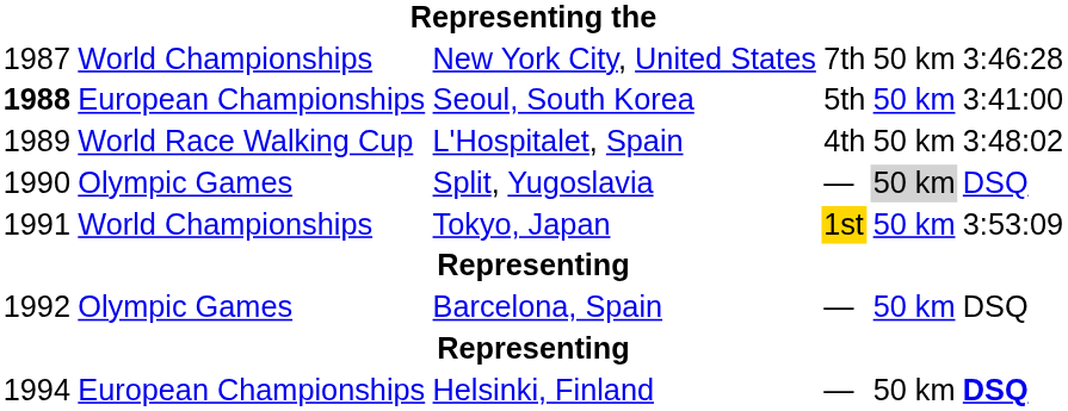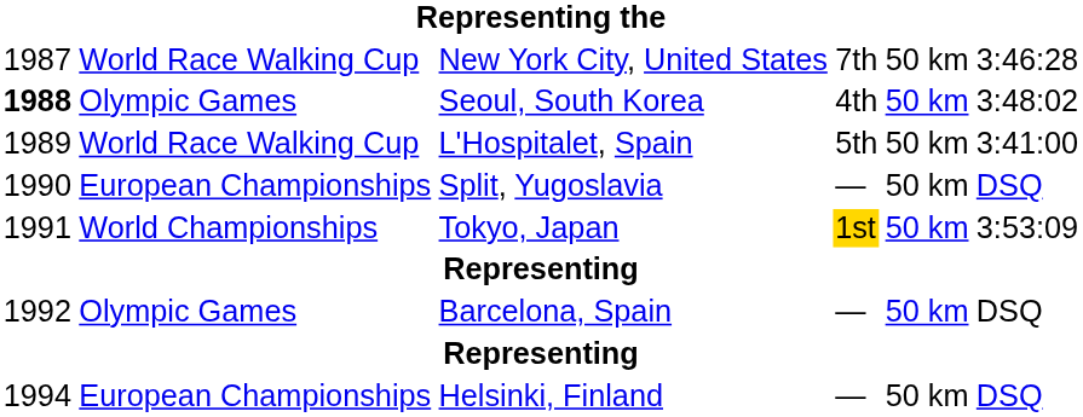New York City, United States | column 2: World Championships -> World Race Walking Cup
Seoul, South Korea | column 2: European Championships -> Olympic Games
Seoul, South Korea | column 4: 5th -> 4th
Seoul, South Korea | column 6: 3:41:00 -> 3:48:02
L'Hospitalet, Spain | column 4: 4th -> 5th
L'Hospitalet, Spain | column 6: 3:48:02 -> 3:41:00
Split, Yugoslavia | column 2: Olympic Games -> European Championships
Split, Yugoslavia | column 5: lightgrey background -> no background
Helsinki, Finland | column 6: bold -> normal
